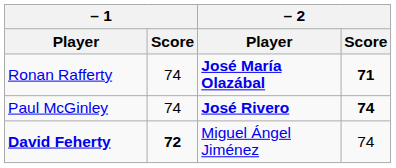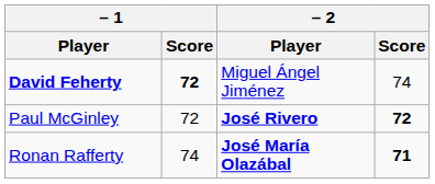rows swapped: David Feherty <-> Ronan Rafferty
Paul McGinley | – 1 / Score: 74 -> 72
Paul McGinley | – 2 / Score: 74 -> 72
